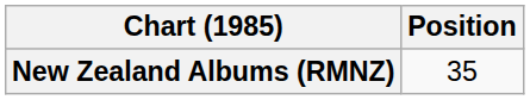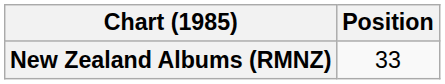New Zealand Albums (RMNZ) | Position: 35 -> 33
